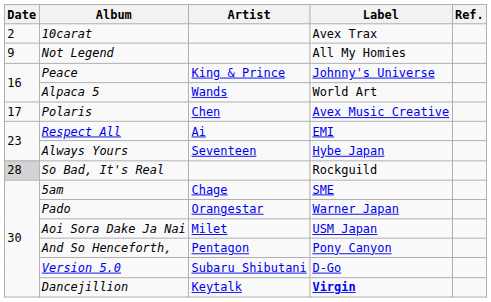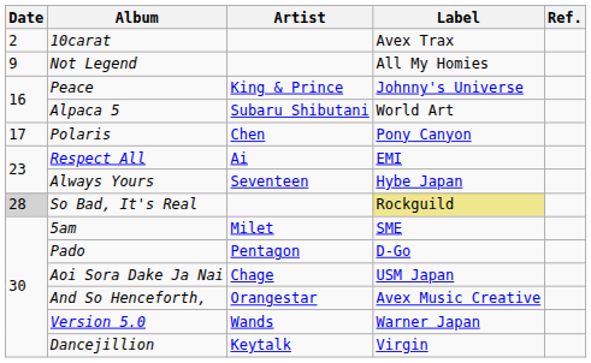Alpaca 5 | Artist: Wands -> Subaru Shibutani
Polaris | Label: Avex Music Creative -> Pony Canyon
So Bad, It's Real | Label: no background -> khaki background
5am | Artist: Chage -> Milet
Pado | Artist: Orangestar -> Pentagon
Pado | Label: Warner Japan -> D-Go
Aoi Sora Dake Ja Nai | Artist: Milet -> Chage
And So Henceforth, | Artist: Pentagon -> Orangestar
And So Henceforth, | Label: Pony Canyon -> Avex Music Creative
Version 5.0 | Artist: Subaru Shibutani -> Wands
Version 5.0 | Label: D-Go -> Warner Japan
Dancejillion | Label: bold -> normal
